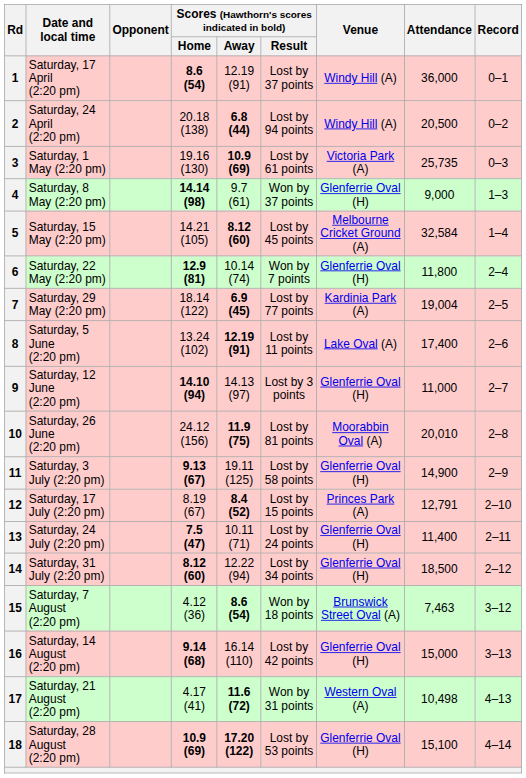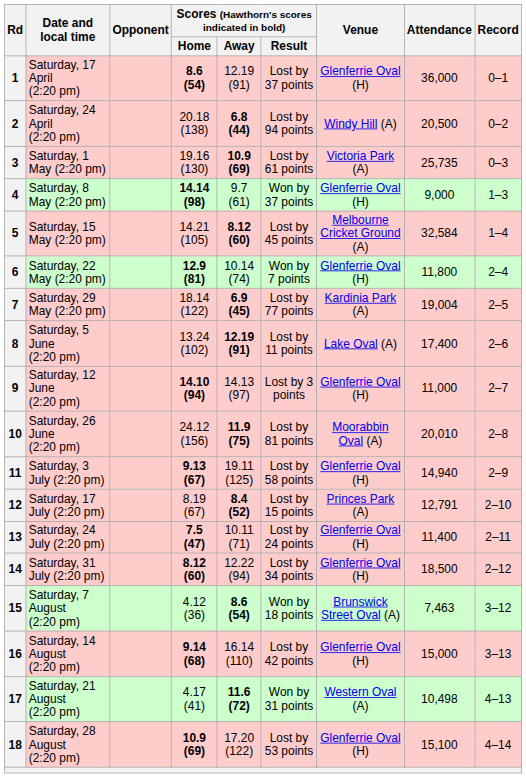1 | Venue: Windy Hill (A) -> Glenferrie Oval (H)
11 | Attendance: 14,900 -> 14,940
18 | Scores (Hawthorn's scores indicated in bold) / Away: bold -> normal
